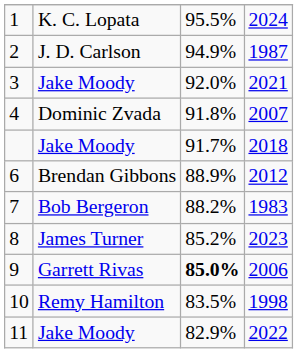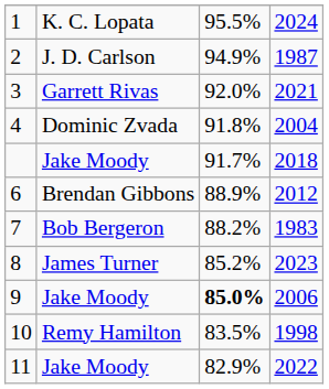3 | column 2: Jake Moody -> Garrett Rivas
4 | column 4: 2007 -> 2004
9 | column 2: Garrett Rivas -> Jake Moody
